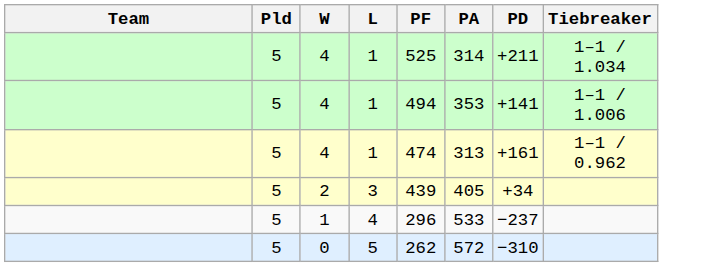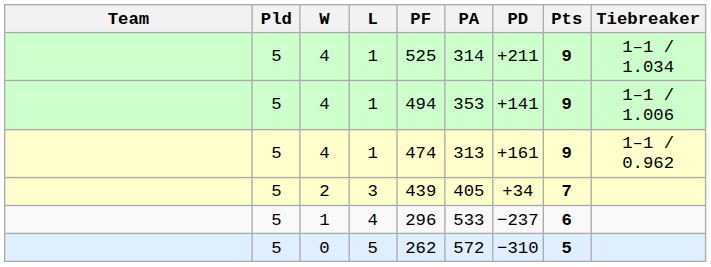+ column: Pts | 9 | 9 | 9 | 7 | 6 | 5
